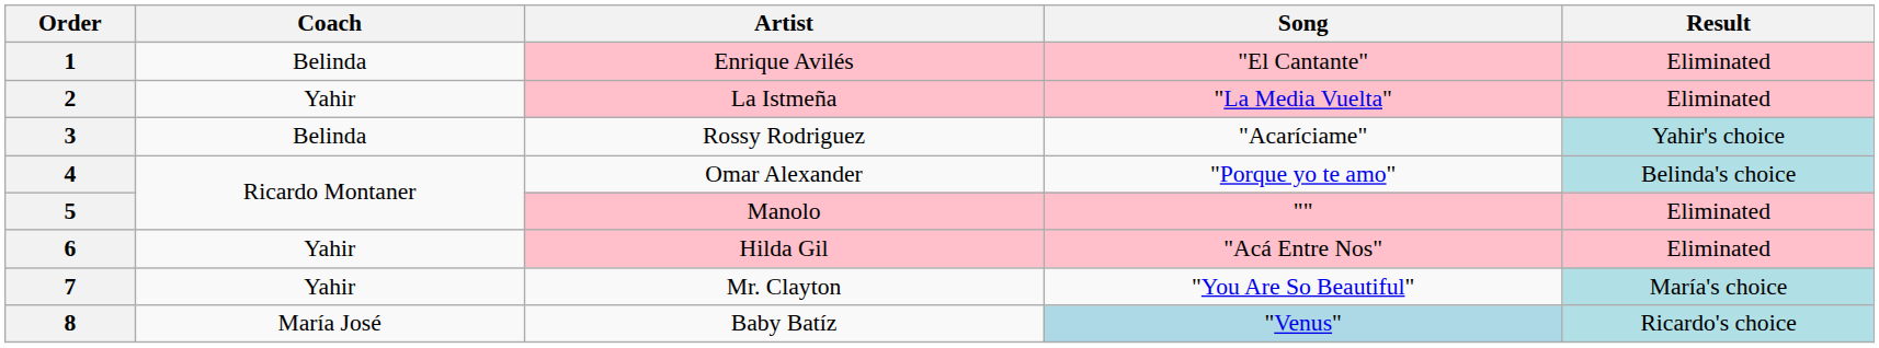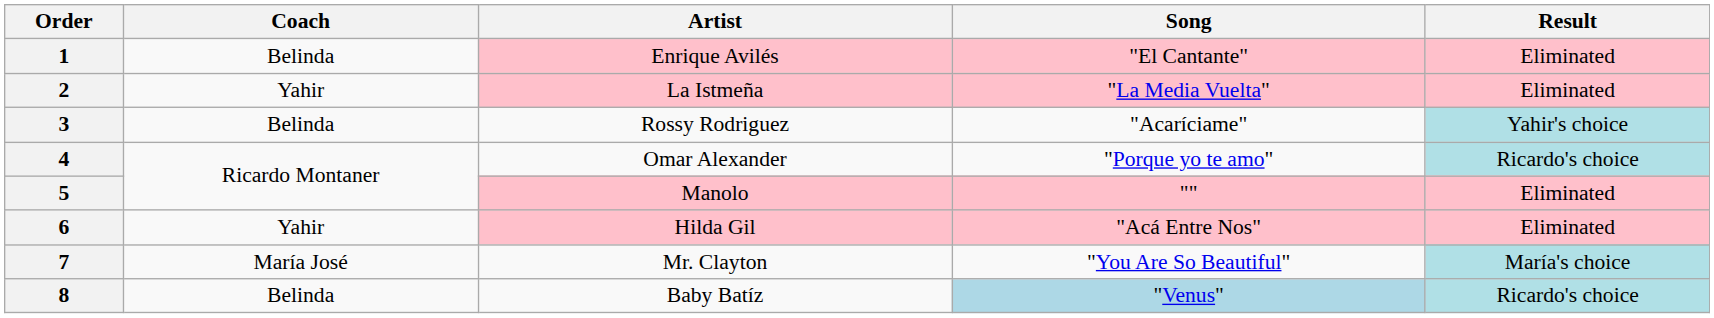4 | Result: Belinda's choice -> Ricardo's choice
7 | Coach: Yahir -> María José
8 | Coach: María José -> Belinda
